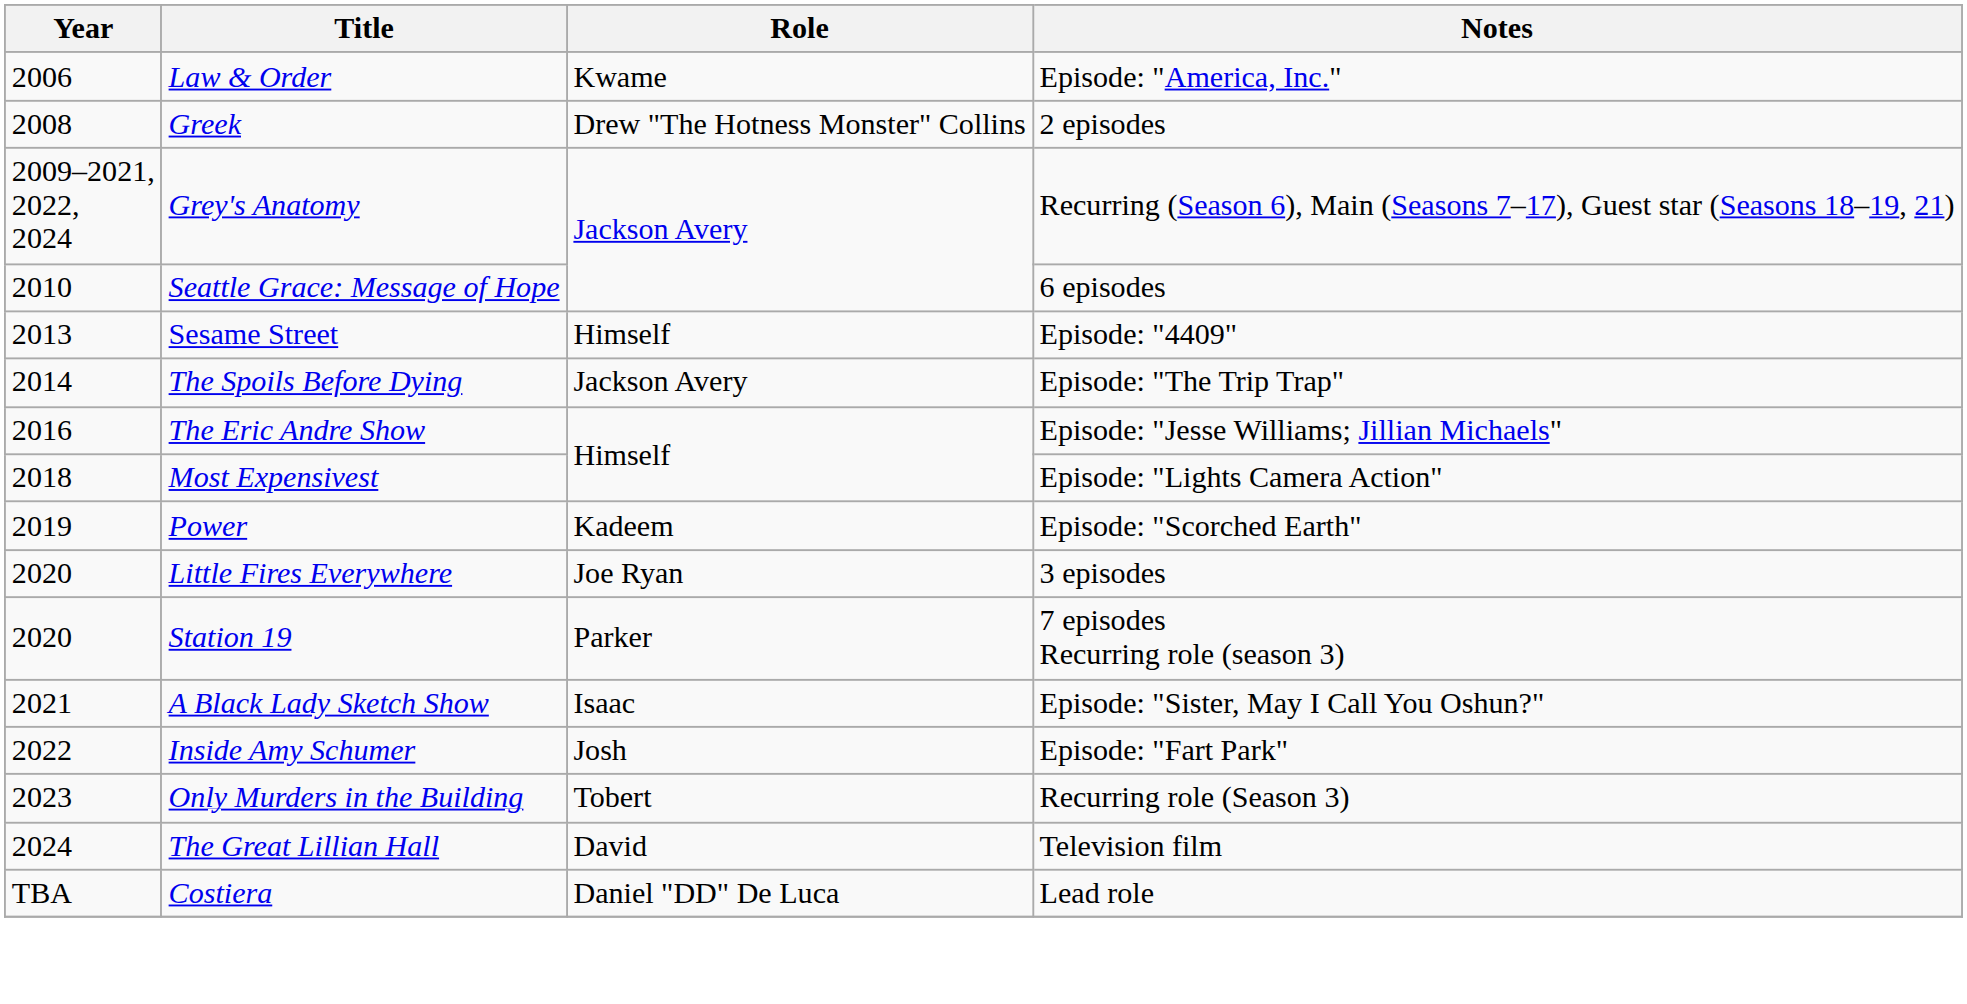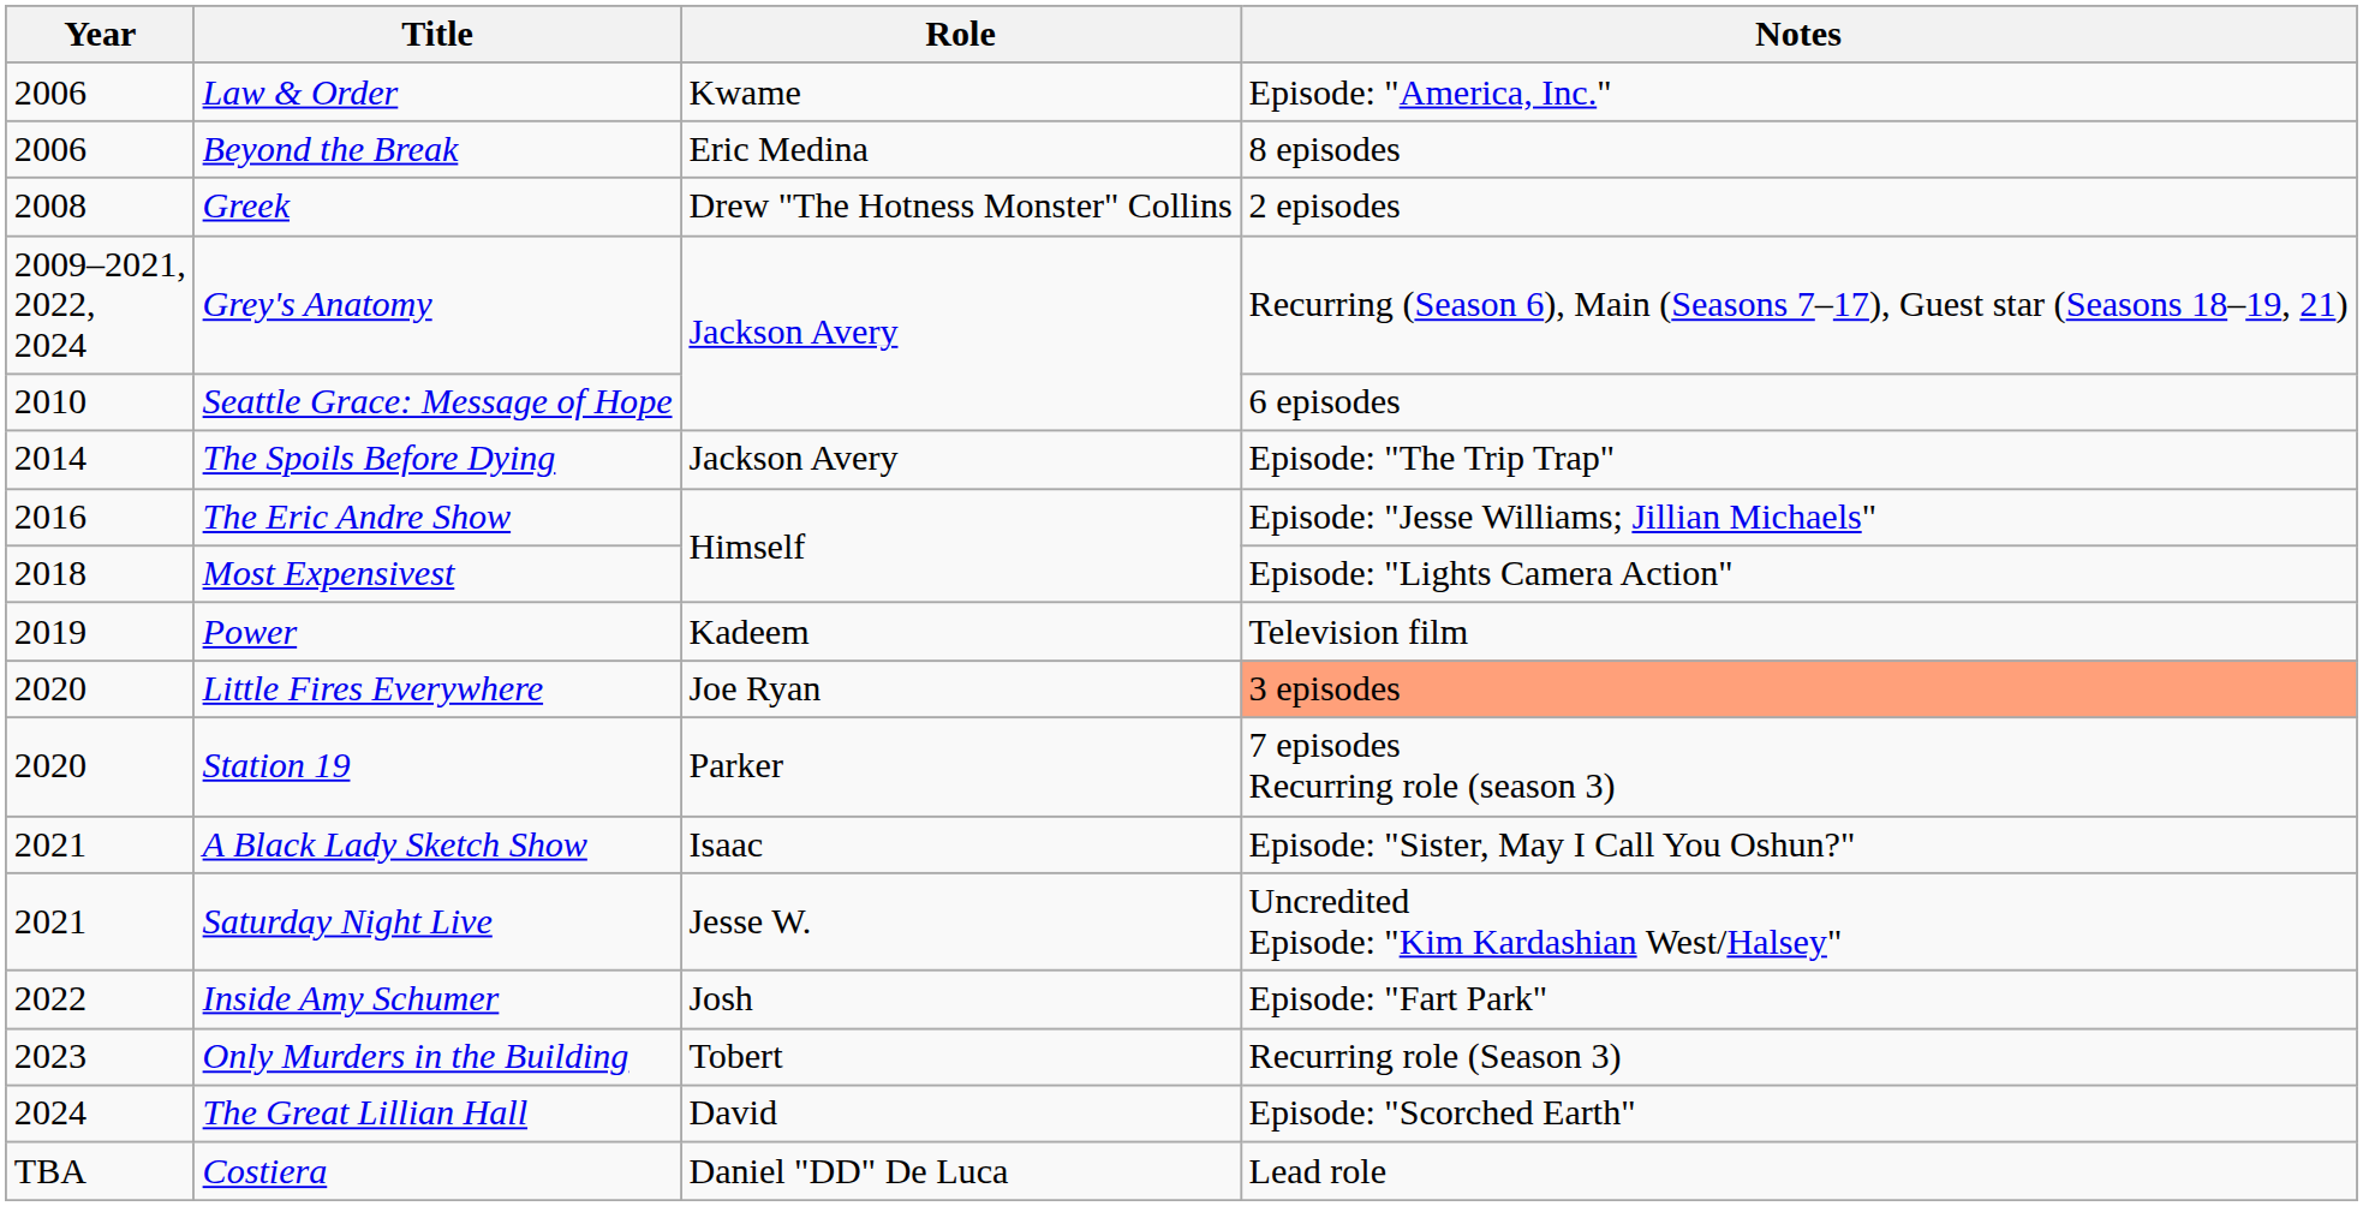+ row: 2006 | Beyond the Break | Eric Medina | 8 episodes
- row: 2013 | Sesame Street | Himself | Episode: "4409"
Power | Notes: Episode: "Scorched Earth" -> Television film
Little Fires Everywhere | Notes: no background -> lightsalmon background
+ row: 2021 | Saturday Night Live | Jesse W. | Uncredited Episode: "Kim Kardashian West/Halsey"
The Great Lillian Hall | Notes: Television film -> Episode: "Scorched Earth"
